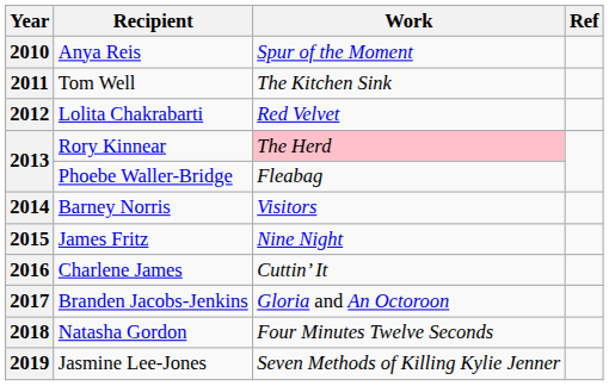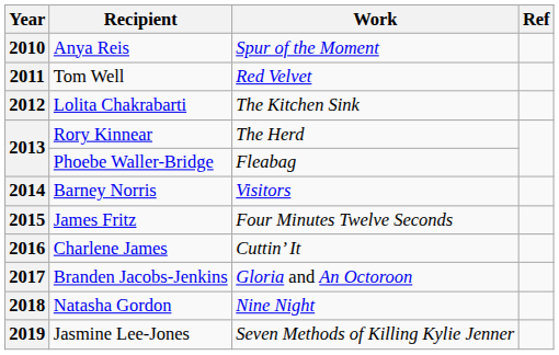2011 | Work: The Kitchen Sink -> Red Velvet
2012 | Work: Red Velvet -> The Kitchen Sink
2013 / Rory Kinnear | Work: pink background -> no background
2015 | Work: Nine Night -> Four Minutes Twelve Seconds
2018 | Work: Four Minutes Twelve Seconds -> Nine Night
